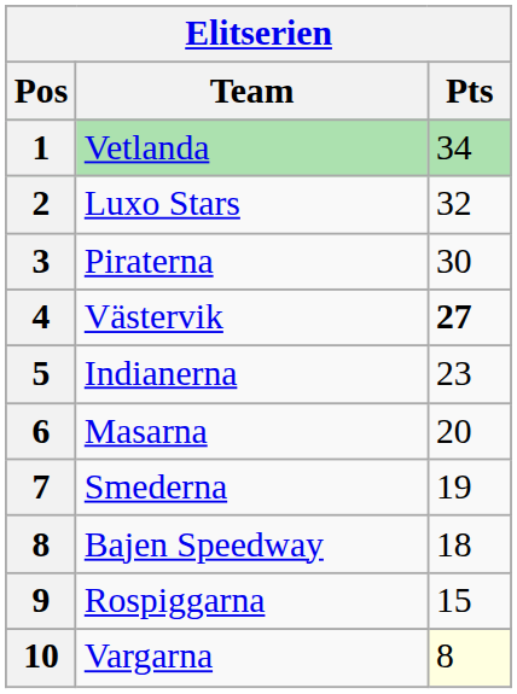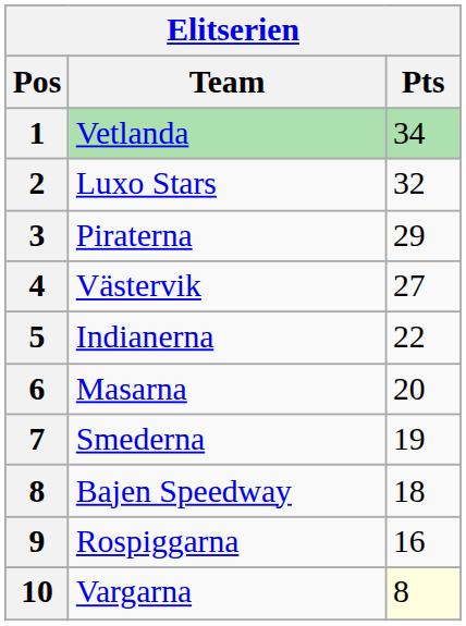Piraterna | Pts: 30 -> 29
Västervik | Pts: bold -> normal
Indianerna | Pts: 23 -> 22
Rospiggarna | Pts: 15 -> 16
